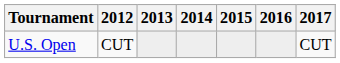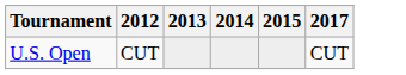- column: 2016
